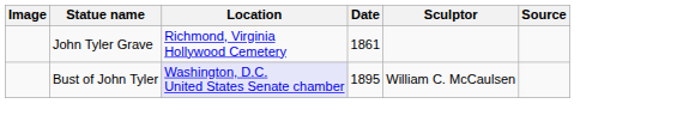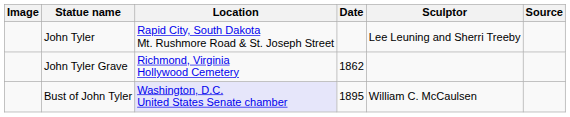+ row: John Tyler | Rapid City, South Dakota Mt. Rushmore Road & St. Joseph Street | Lee Leuning and Sherri Treeby
John Tyler Grave | Date: 1861 -> 1862
